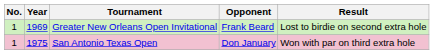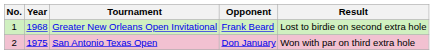Greater New Orleans Open Invitational | Year: 1969 -> 1968
San Antonio Texas Open | No.: 1 -> 2
